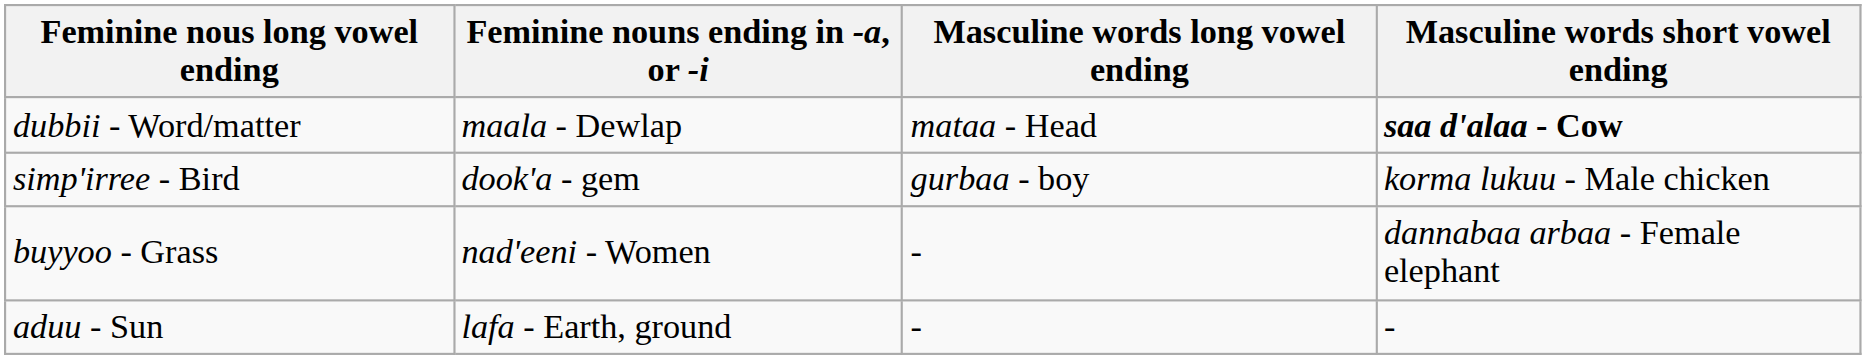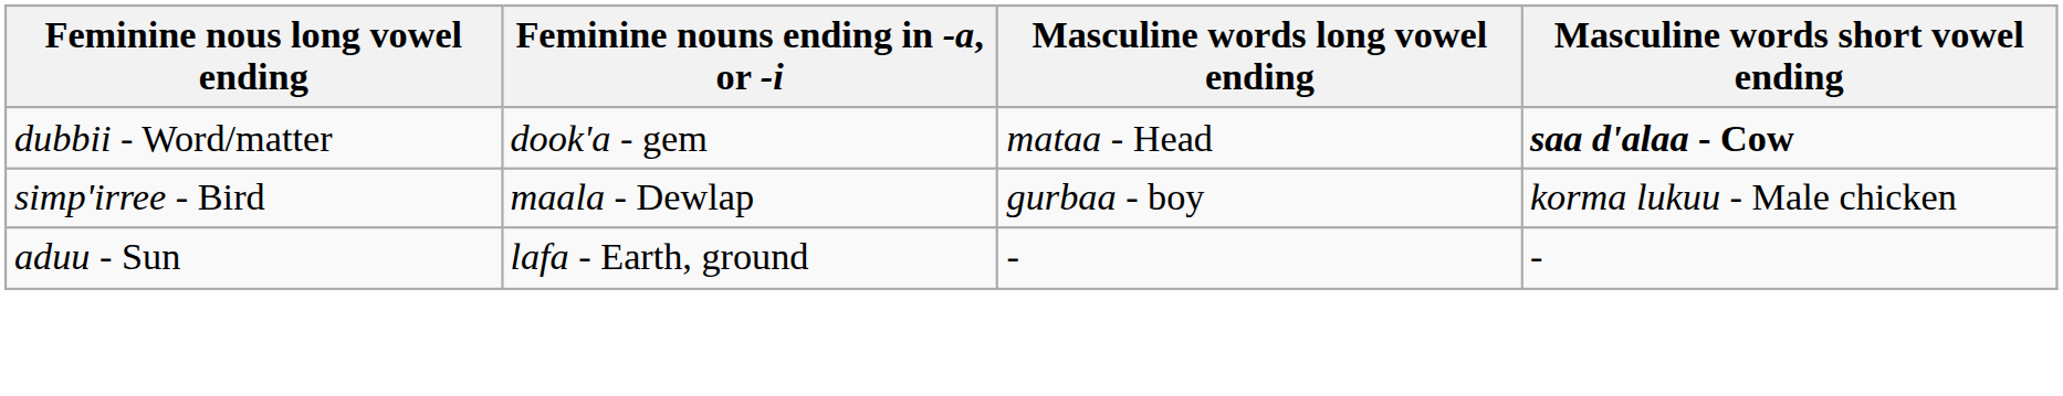dubbii - Word/matter | Feminine nouns ending in -a, or -i: maala - Dewlap -> dook'a - gem
simp'irree - Bird | Feminine nouns ending in -a, or -i: dook'a - gem -> maala - Dewlap
- row: buyyoo - Grass | nad'eeni - Women | - | dannabaa arbaa - Female elephant
